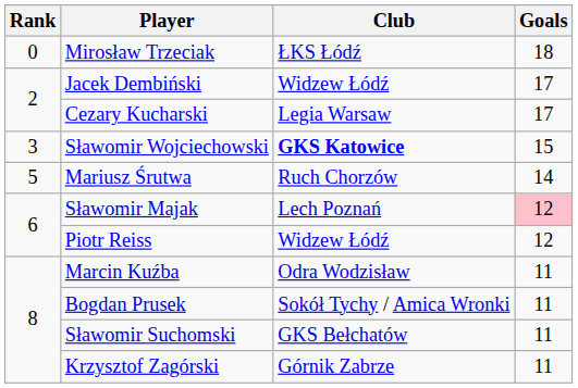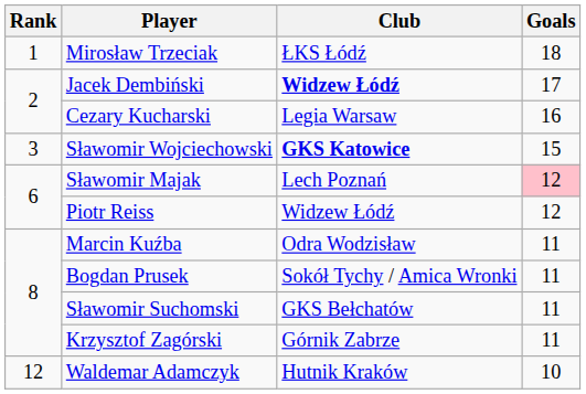Mirosław Trzeciak | Rank: 0 -> 1
Jacek Dembiński | Club: normal -> bold
Cezary Kucharski | Goals: 17 -> 16
- row: 5 | Mariusz Śrutwa | Ruch Chorzów | 14
+ row: 12 | Waldemar Adamczyk | Hutnik Kraków | 10
